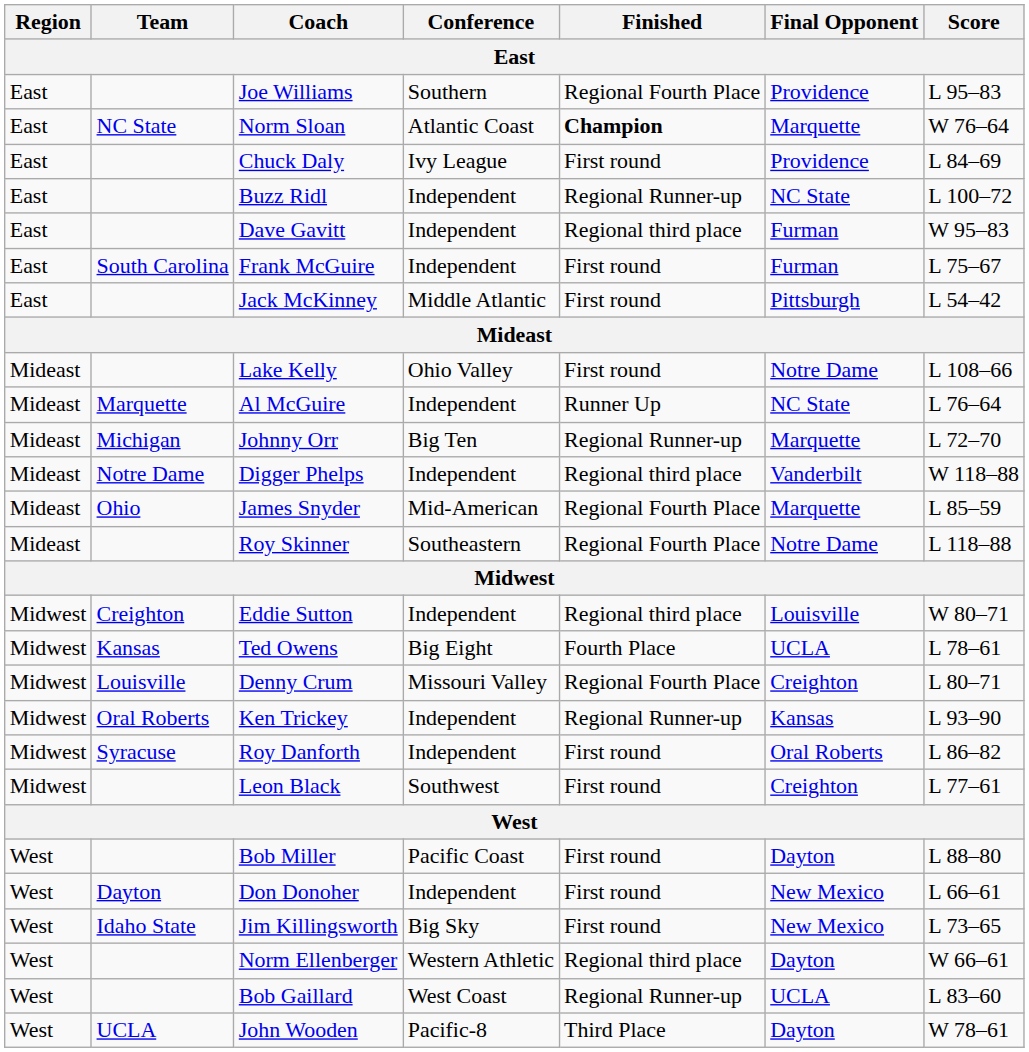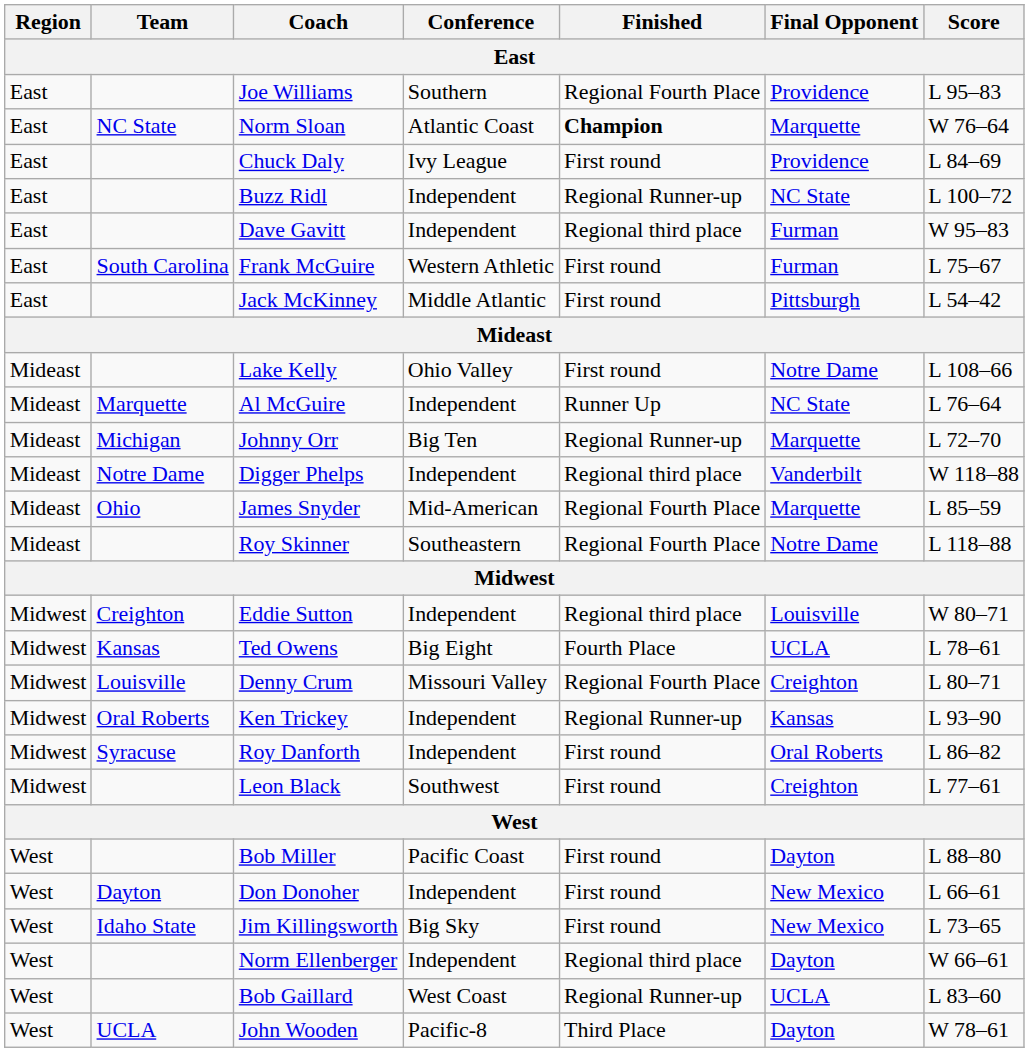Frank McGuire | Conference: Independent -> Western Athletic
Norm Ellenberger | Conference: Western Athletic -> Independent
